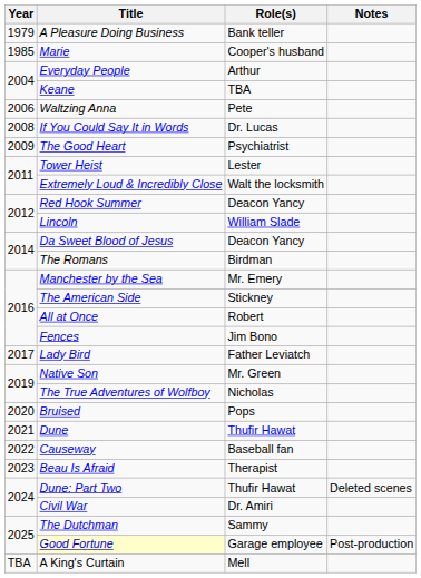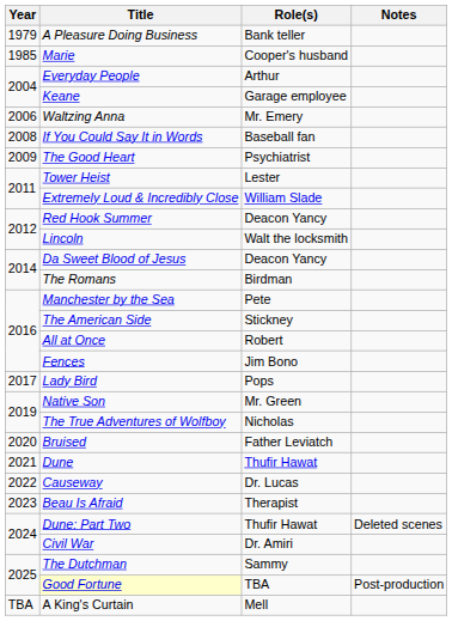Keane | Role(s): TBA -> Garage employee
Waltzing Anna | Role(s): Pete -> Mr. Emery
If You Could Say It in Words | Role(s): Dr. Lucas -> Baseball fan
Extremely Loud & Incredibly Close | Role(s): Walt the locksmith -> William Slade
Lincoln | Role(s): William Slade -> Walt the locksmith
Manchester by the Sea | Role(s): Mr. Emery -> Pete
Lady Bird | Role(s): Father Leviatch -> Pops
Bruised | Role(s): Pops -> Father Leviatch
Causeway | Role(s): Baseball fan -> Dr. Lucas
Good Fortune | Role(s): Garage employee -> TBA
